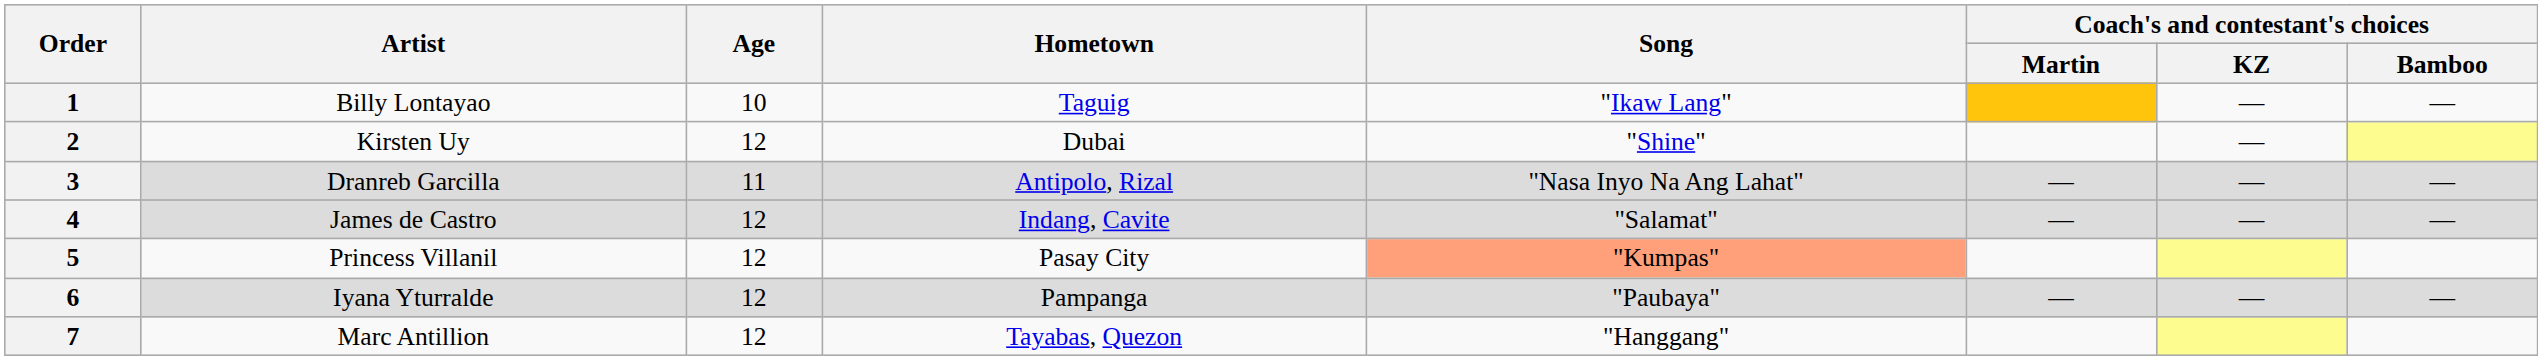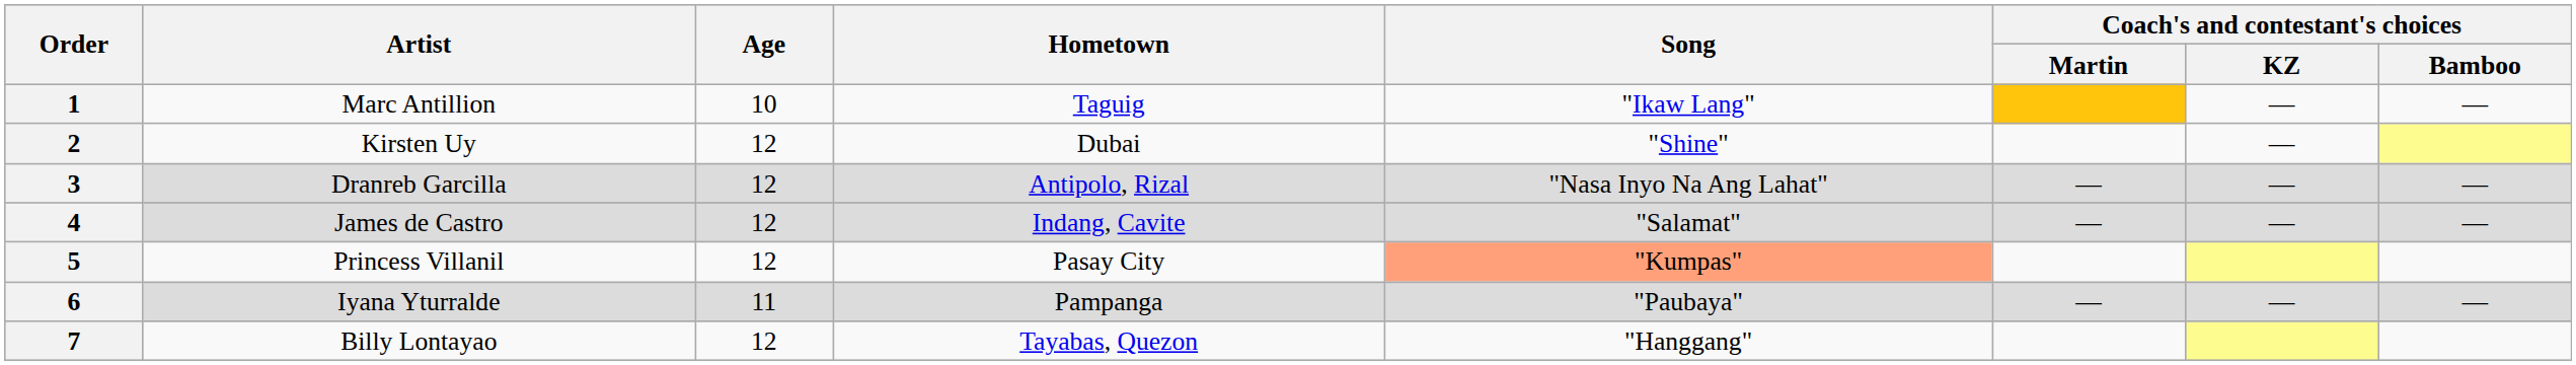1 | Artist: Billy Lontayao -> Marc Antillion
3 | Age: 11 -> 12
6 | Age: 12 -> 11
7 | Artist: Marc Antillion -> Billy Lontayao
